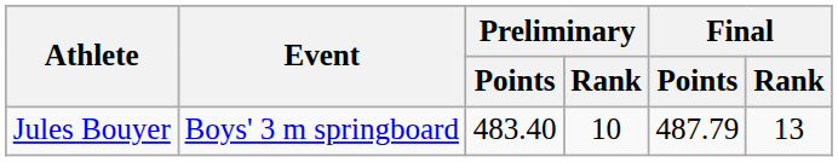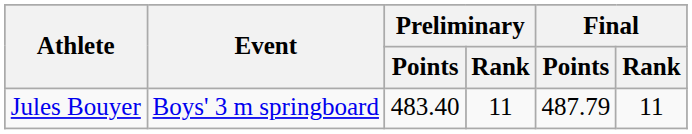Jules Bouyer | Preliminary / Rank: 10 -> 11
Jules Bouyer | Final / Rank: 13 -> 11
